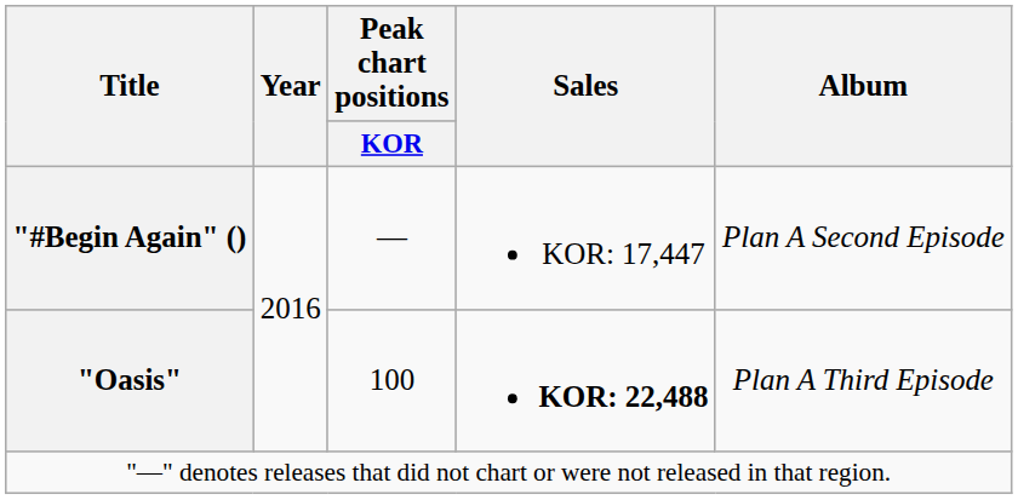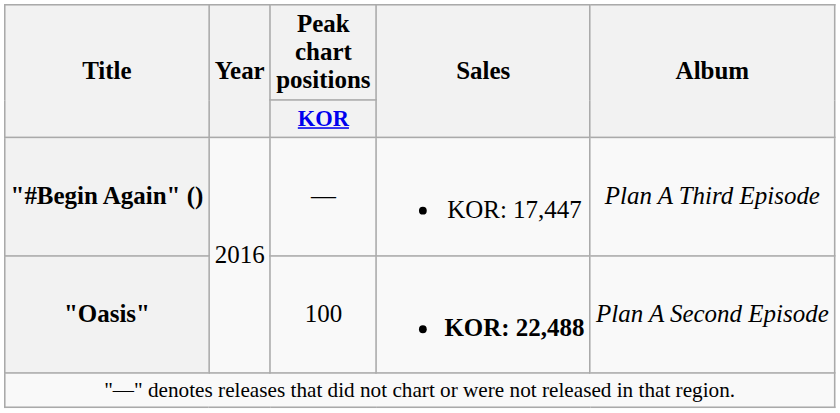"#Begin Again" () | Album: Plan A Second Episode -> Plan A Third Episode
"Oasis" | Album: Plan A Third Episode -> Plan A Second Episode
